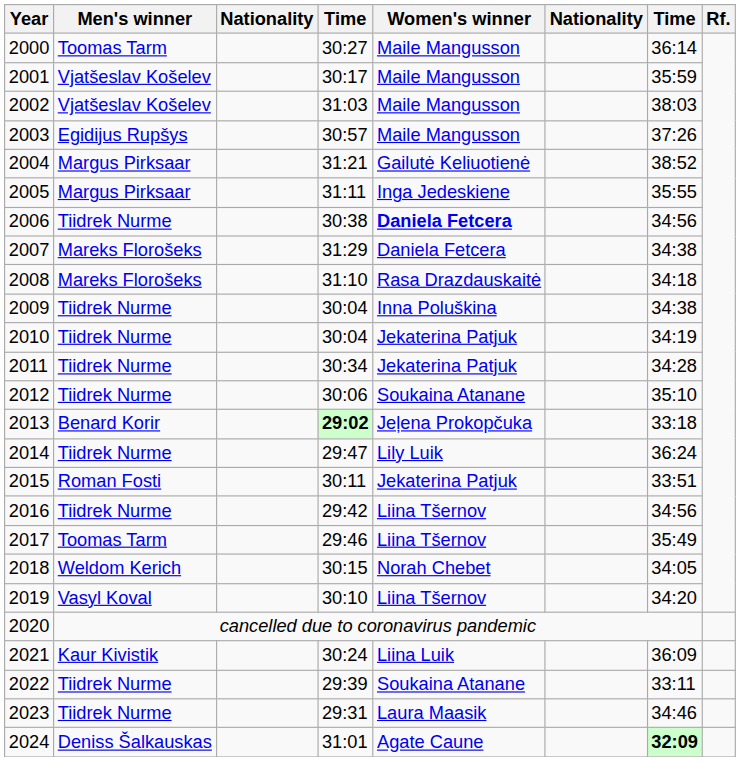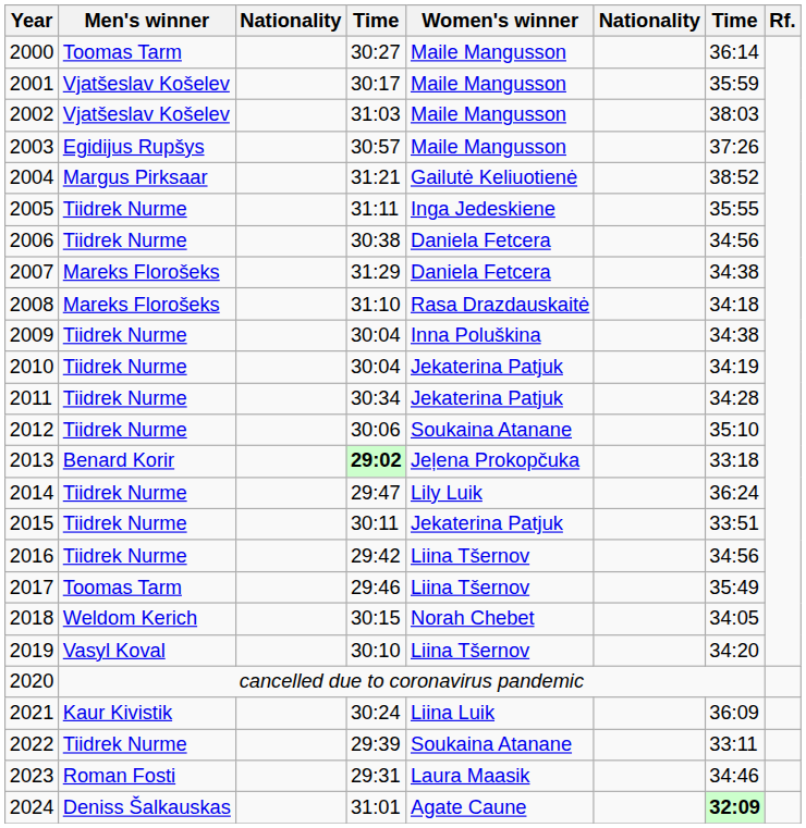2005 | Men's winner: Margus Pirksaar -> Tiidrek Nurme
2006 | Women's winner: bold -> normal
2015 | Men's winner: Roman Fosti -> Tiidrek Nurme
2023 | Men's winner: Tiidrek Nurme -> Roman Fosti
